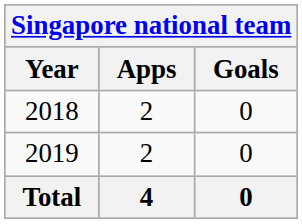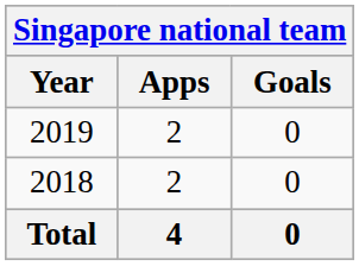rows swapped: 2018 <-> 2019
